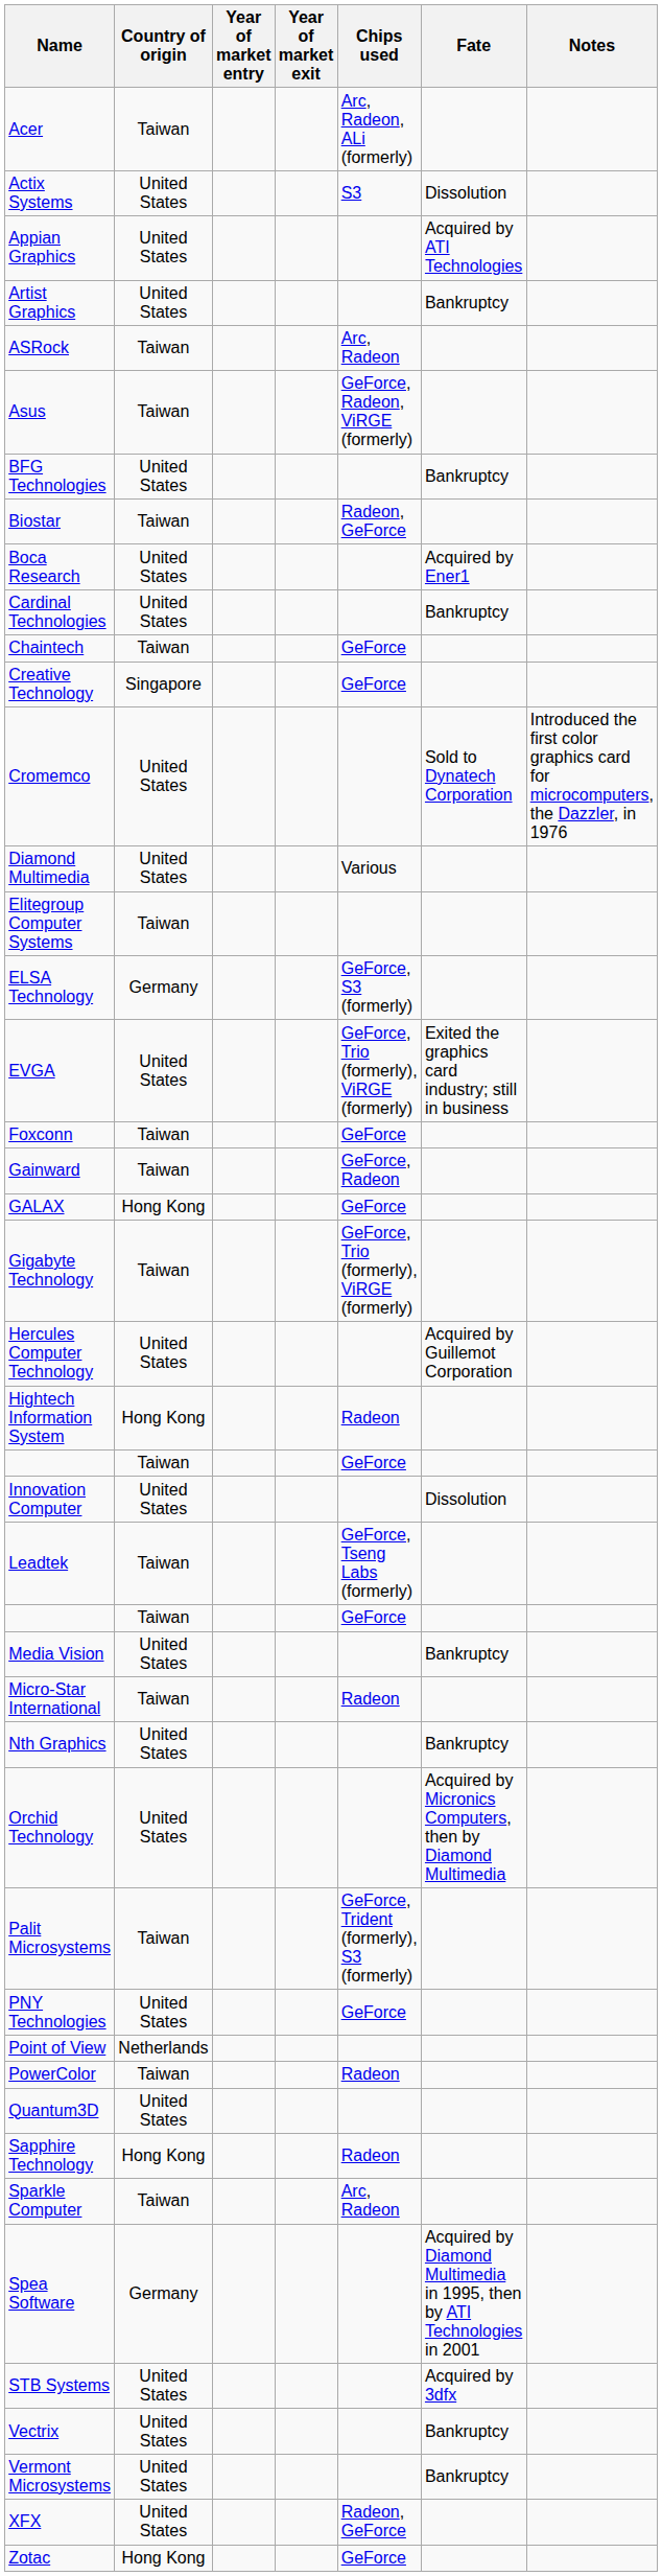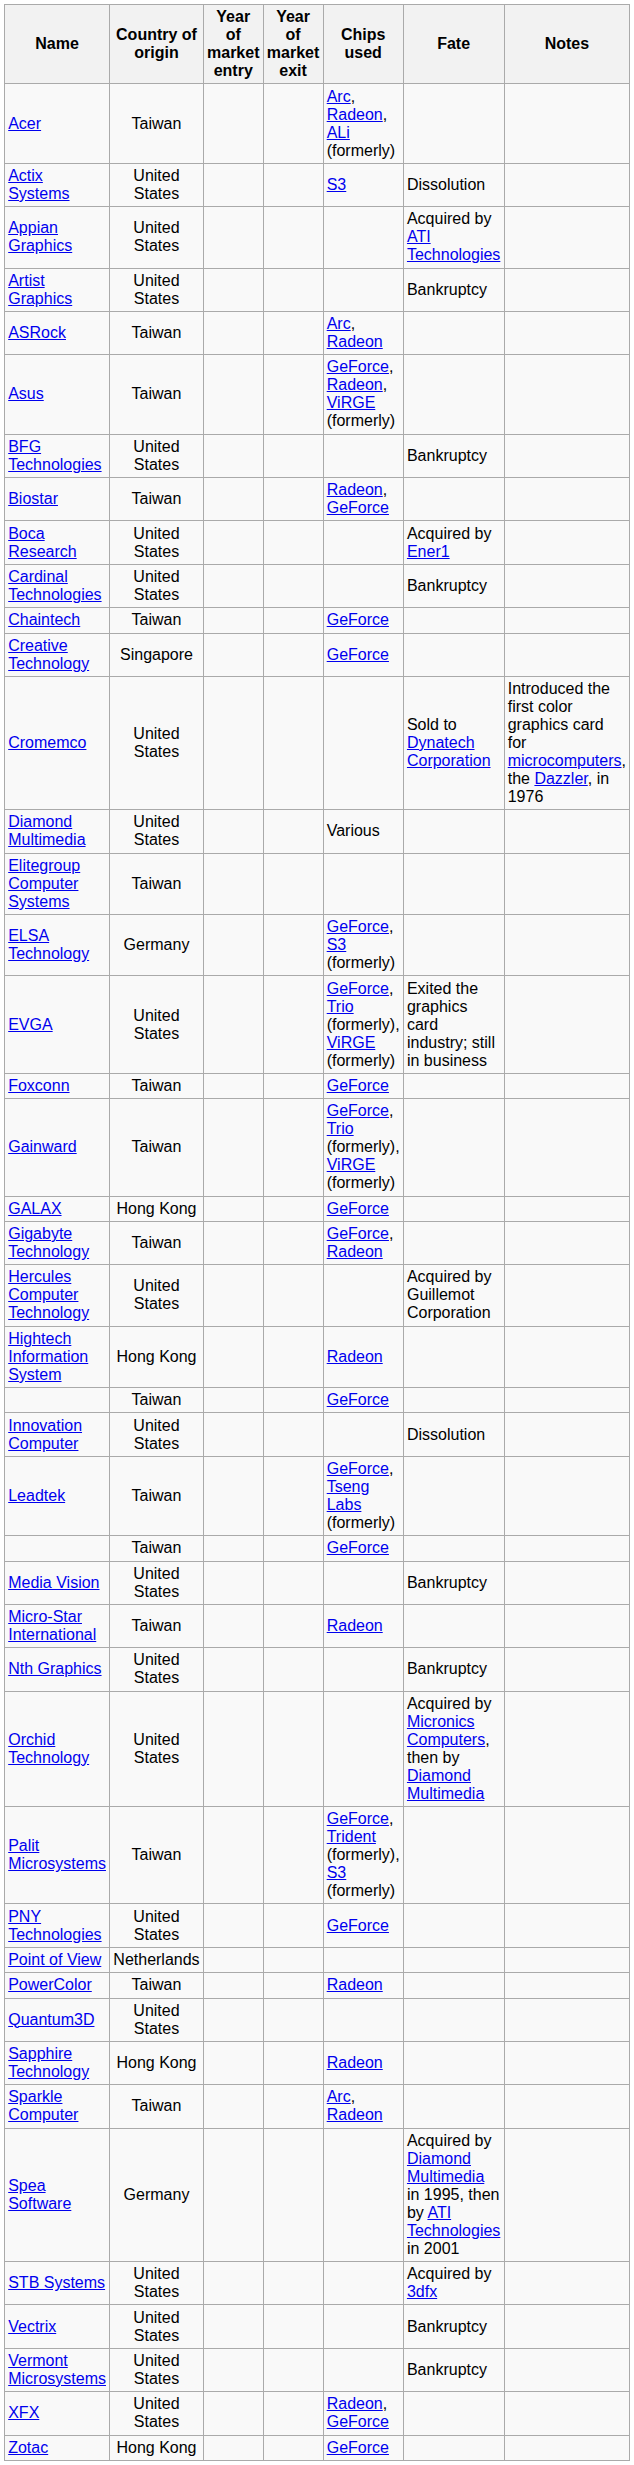Gainward | Chips used: GeForce, Radeon -> GeForce, Trio (formerly), ViRGE (formerly)
Gigabyte Technology | Chips used: GeForce, Trio (formerly), ViRGE (formerly) -> GeForce, Radeon
